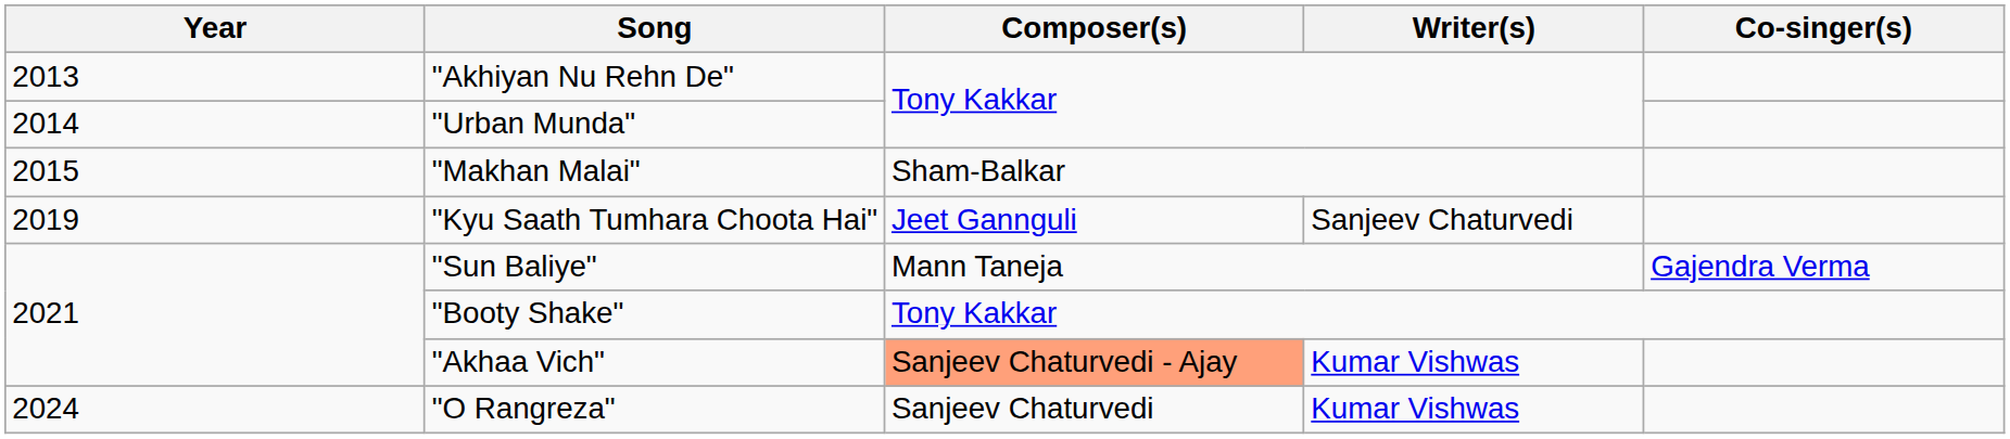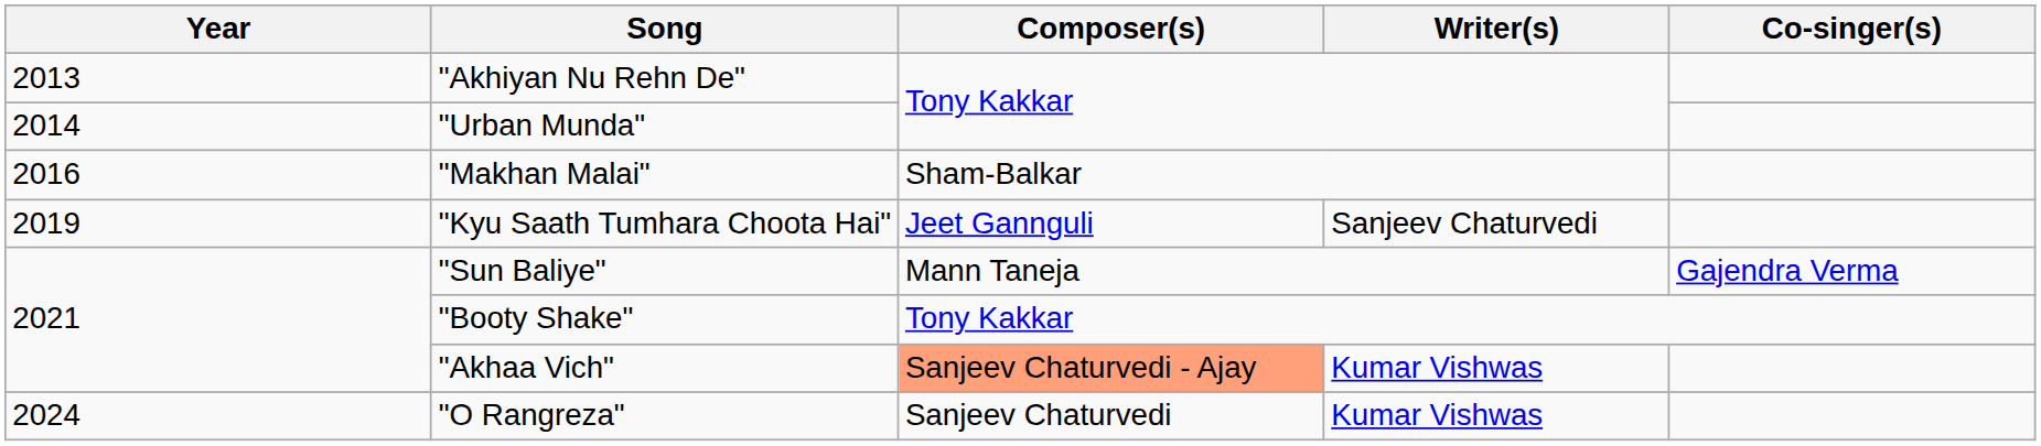"Makhan Malai" | Year: 2015 -> 2016
